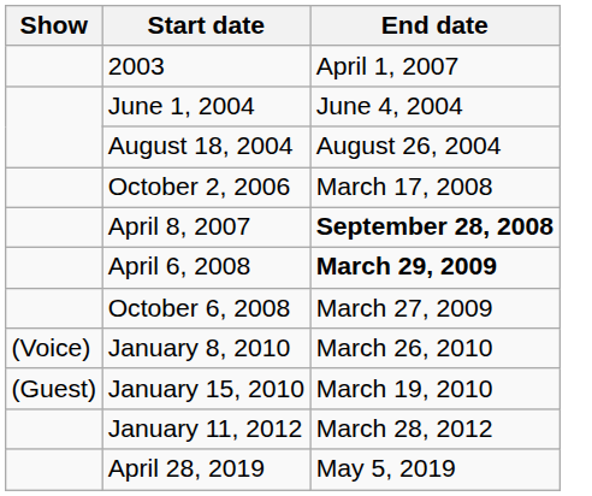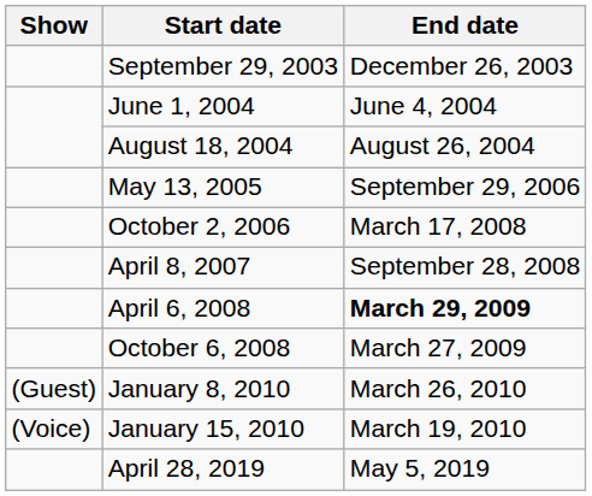- row: 2003 | April 1, 2007
+ row: September 29, 2003 | December 26, 2003
+ row: May 13, 2005 | September 29, 2006
April 8, 2007 | End date: bold -> normal
January 8, 2010 | Show: (Voice) -> (Guest)
January 15, 2010 | Show: (Guest) -> (Voice)
- row: January 11, 2012 | March 28, 2012
